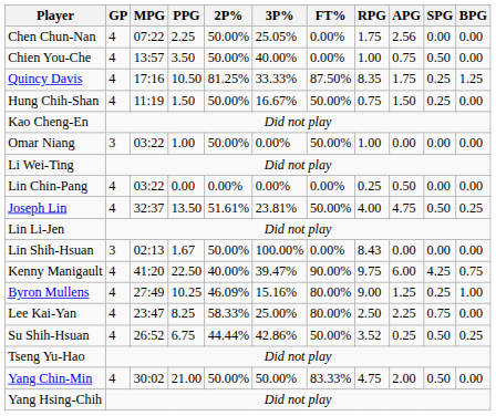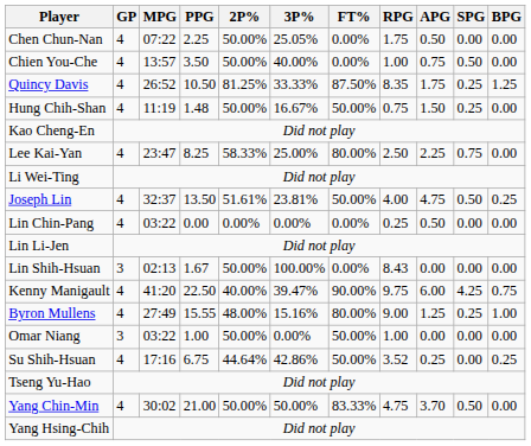Chen Chun-Nan | APG: 2.56 -> 0.50
Quincy Davis | MPG: 17:16 -> 26:52
Hung Chih-Shan | PPG: 1.50 -> 1.48
rows swapped: Lee Kai-Yan <-> Omar Niang
rows swapped: Lin Chin-Pang <-> Joseph Lin
Byron Mullens | PPG: 10.25 -> 15.55
Byron Mullens | 2P%: 46.09% -> 48.00%
Su Shih-Hsuan | MPG: 26:52 -> 17:16
Su Shih-Hsuan | 2P%: 44.44% -> 44.64%
Su Shih-Hsuan | SPG: 0.50 -> 0.00
Yang Chin-Min | APG: 2.00 -> 3.70
